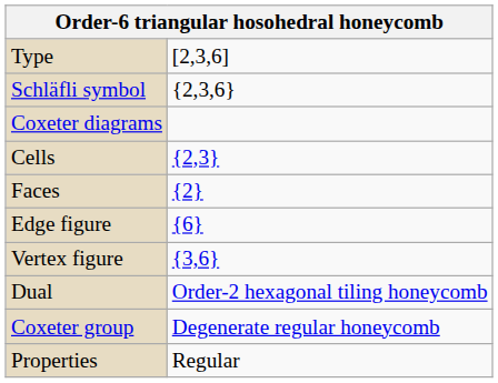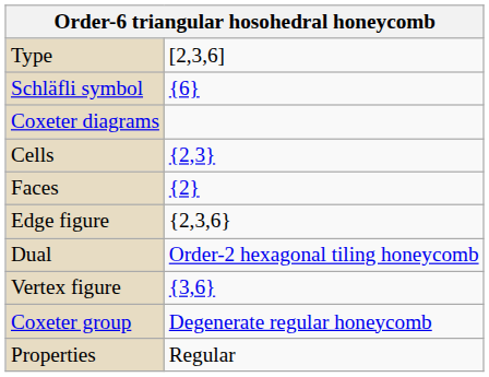Schläfli symbol | column 2: {2,3,6} -> {6}
Edge figure | column 2: {6} -> {2,3,6}
rows swapped: Vertex figure <-> Dual
